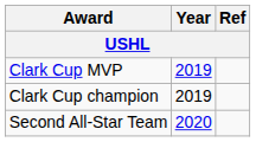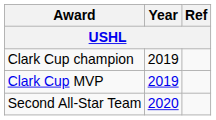rows swapped: Clark Cup MVP <-> Clark Cup champion
